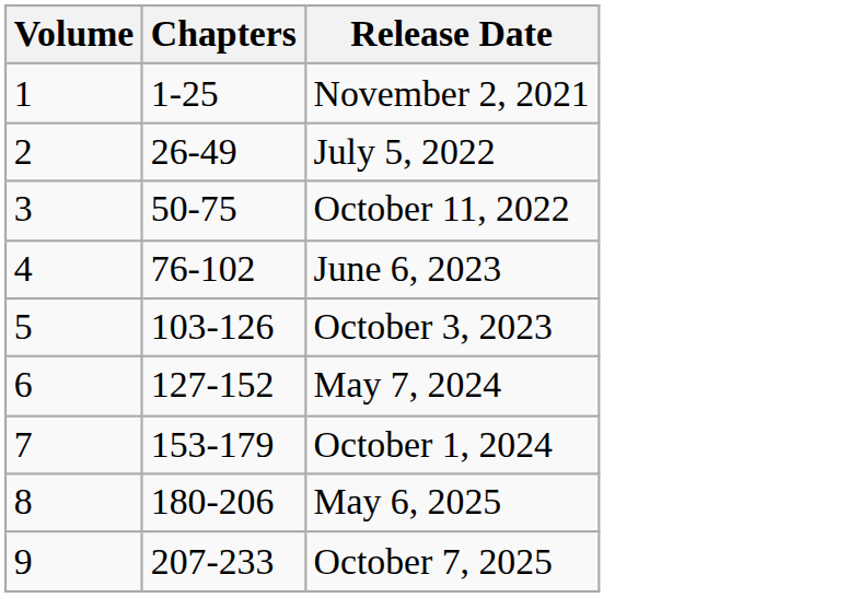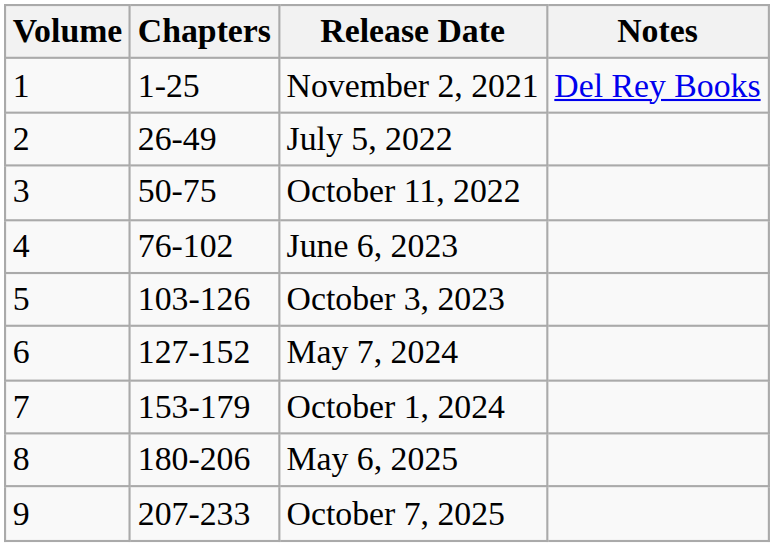+ column: Notes | Del Rey Books
